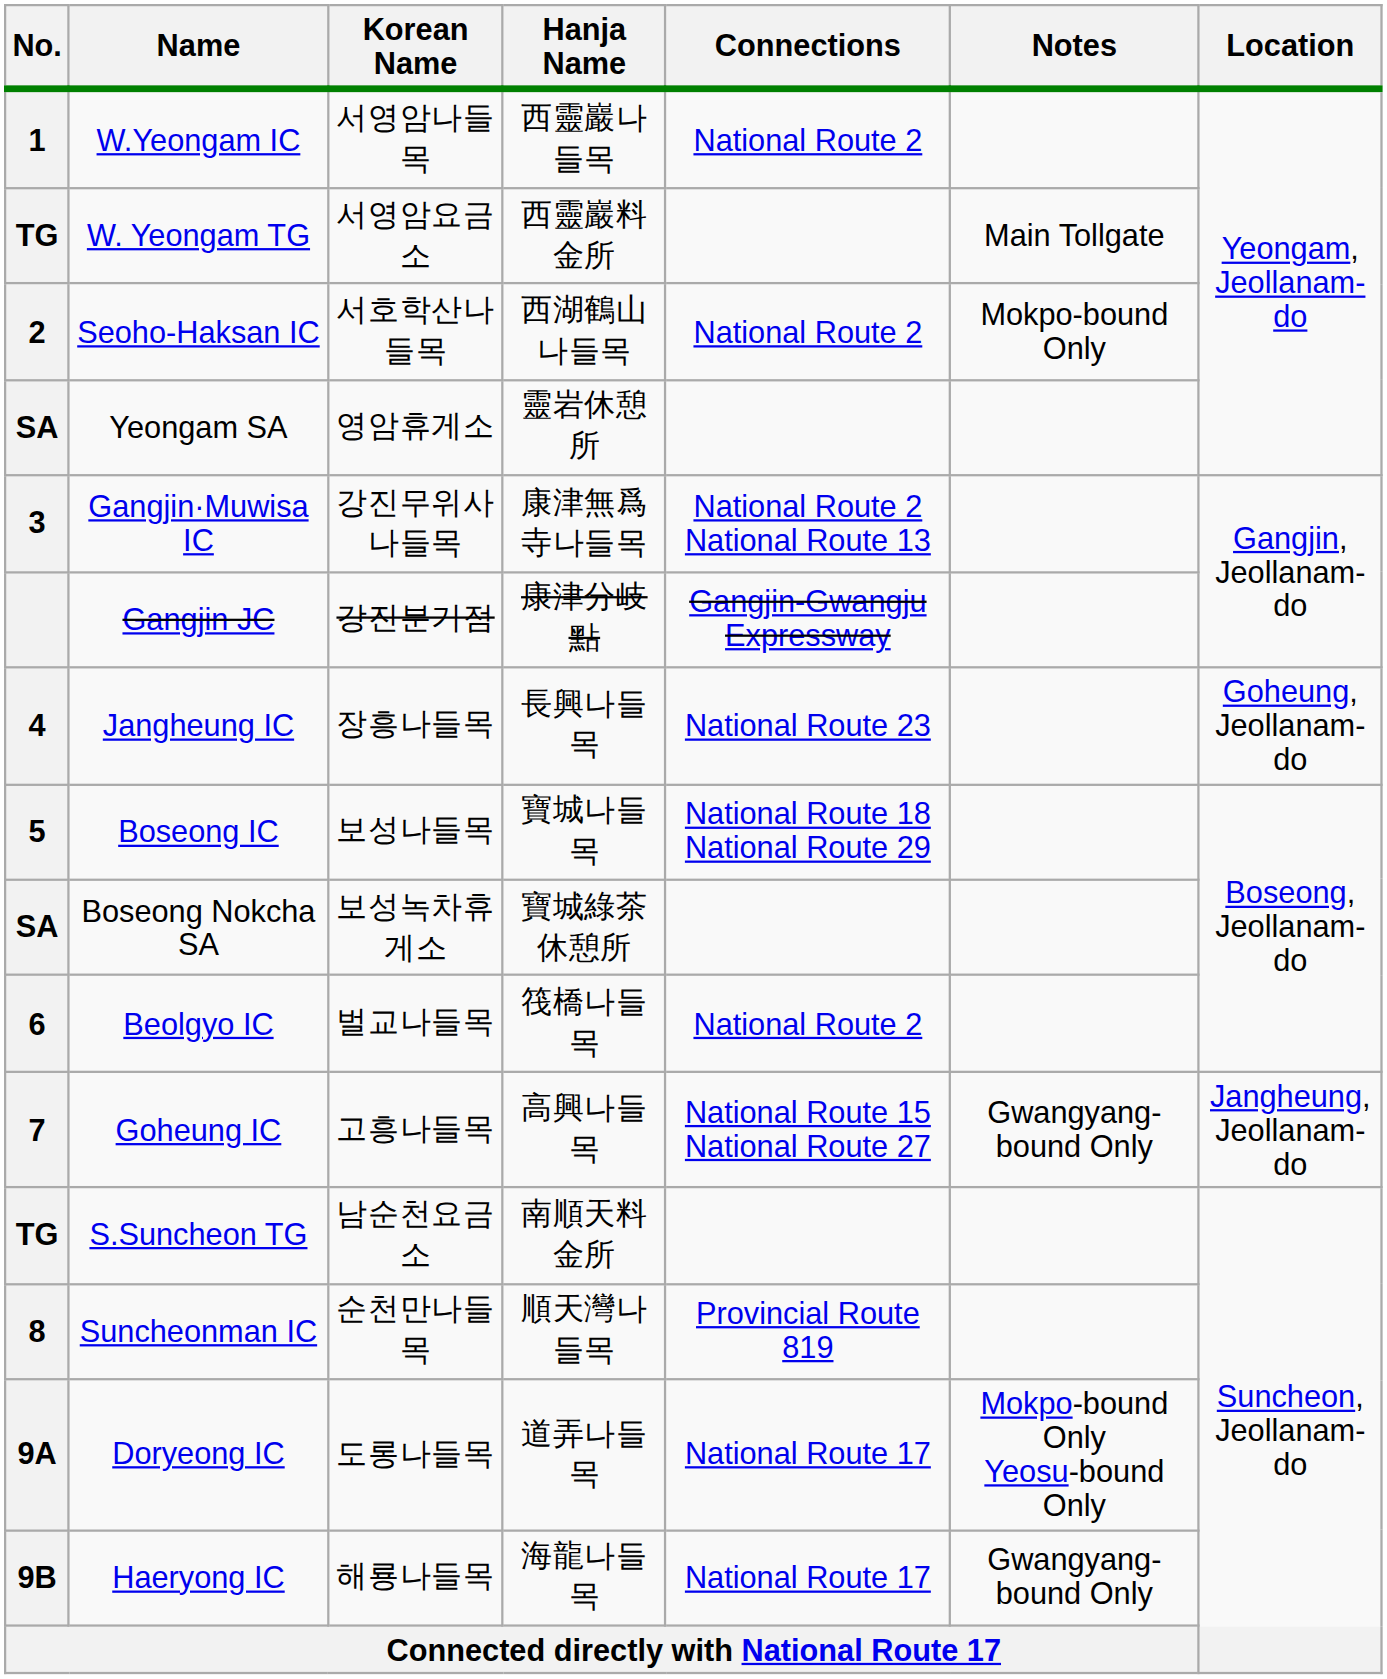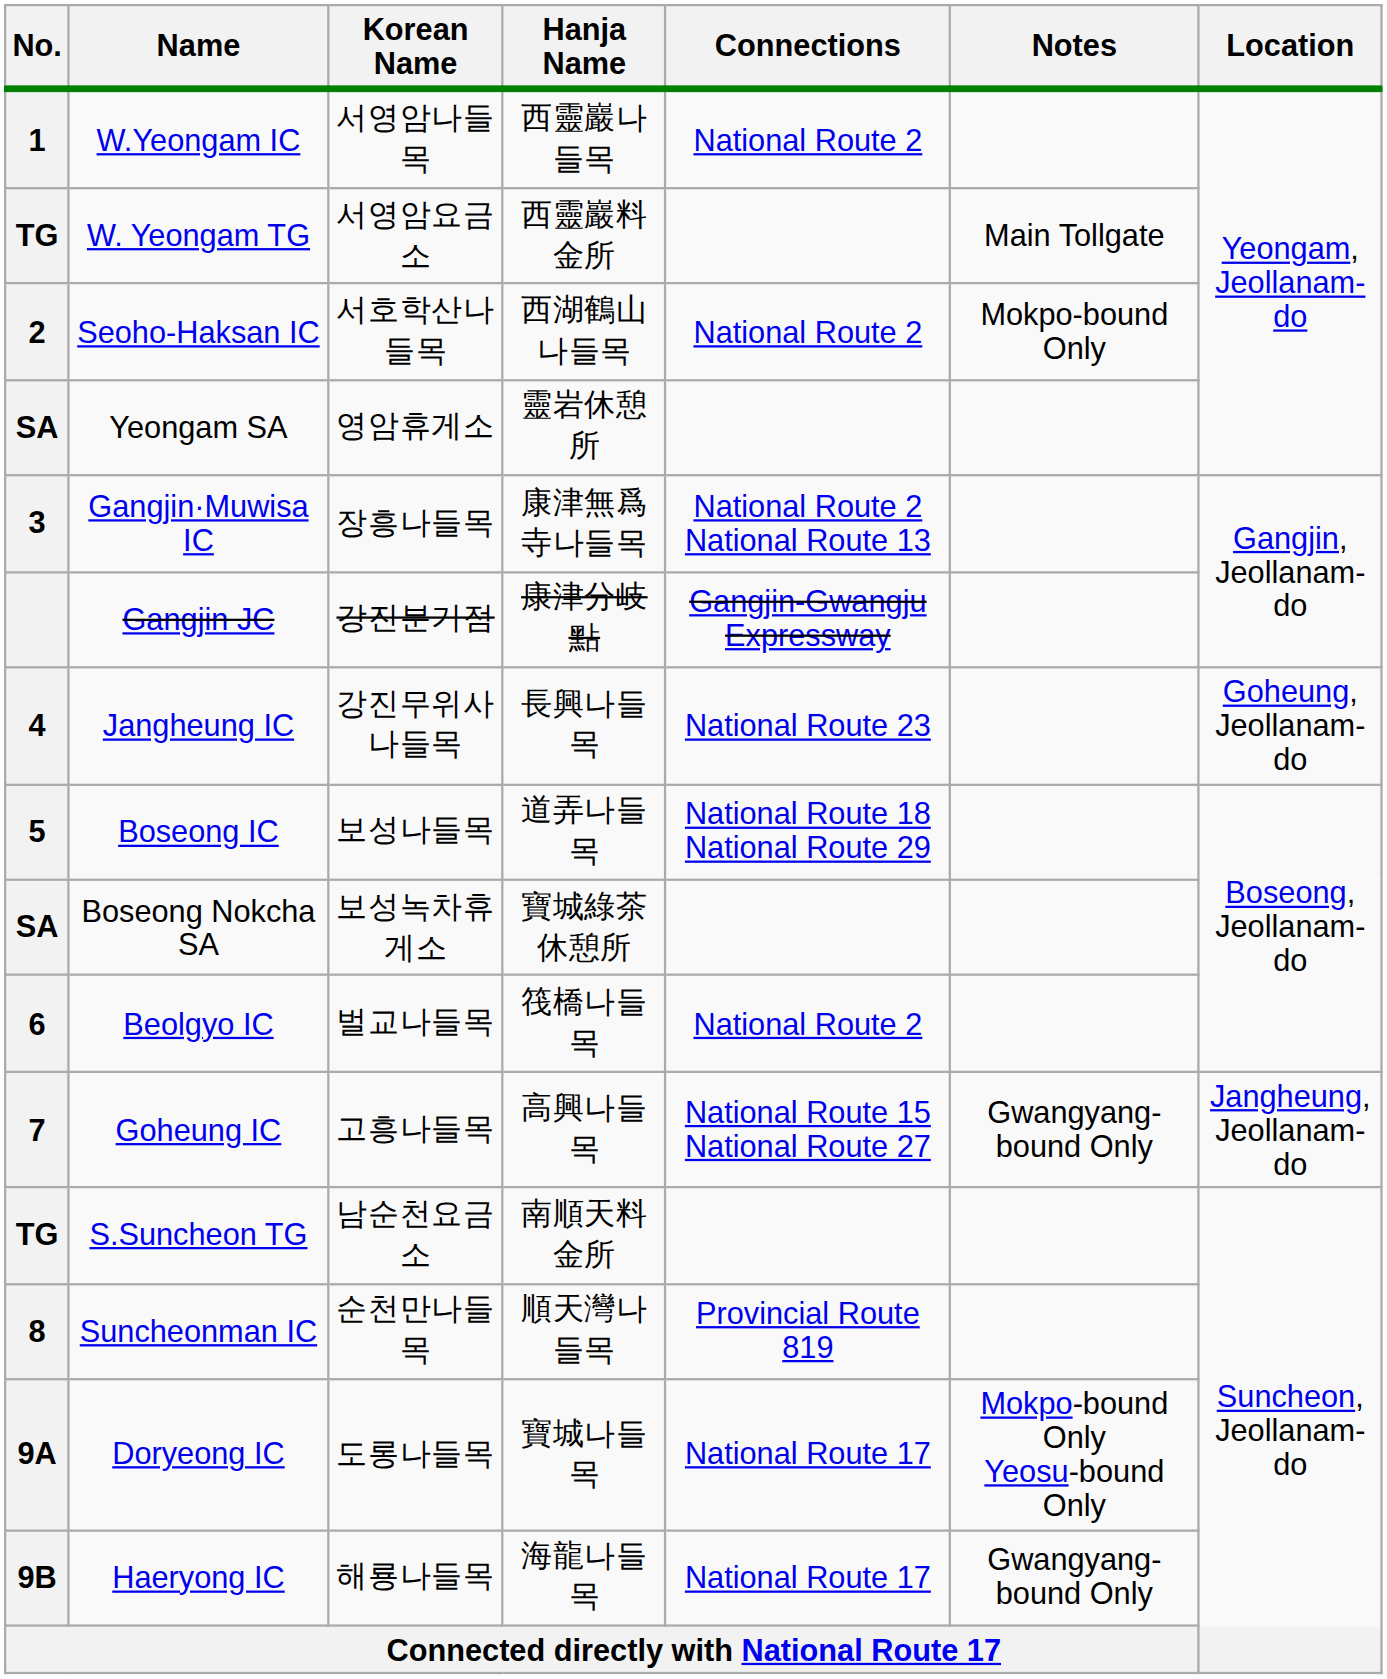Gangjin·Muwisa IC | Korean Name: 강진무위사나들목 -> 장흥나들목
Jangheung IC | Korean Name: 장흥나들목 -> 강진무위사나들목
Boseong IC | Hanja Name: 寶城나들목 -> 道弄나들목
Doryeong IC | Hanja Name: 道弄나들목 -> 寶城나들목
